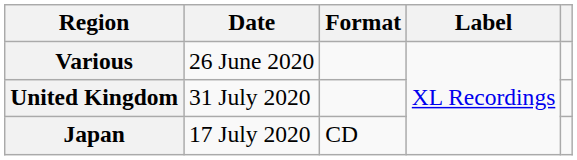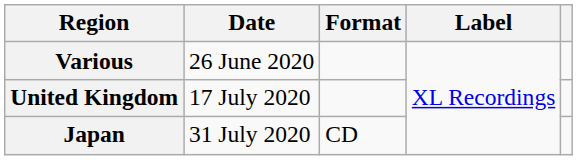United Kingdom | Date: 31 July 2020 -> 17 July 2020
Japan | Date: 17 July 2020 -> 31 July 2020
